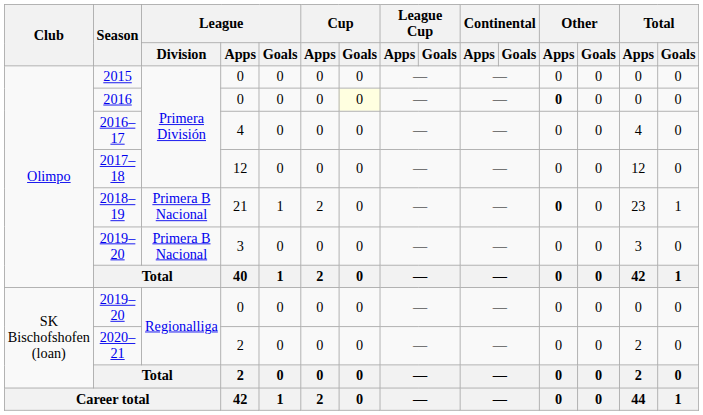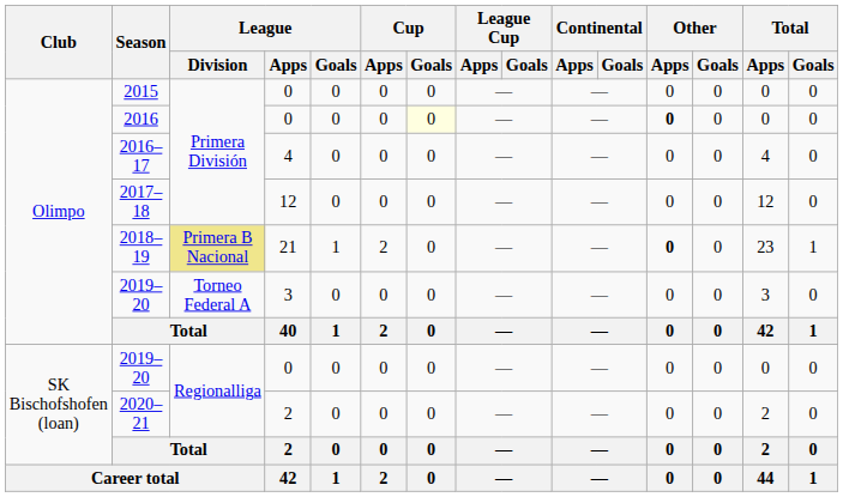2018–19 | League / Division: no background -> khaki background
2019–20 / 3 | League / Division: Primera B Nacional -> Torneo Federal A
